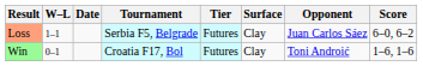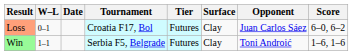Loss | W–L: 1–1 -> 0–1
Loss | Tournament: Serbia F5, Belgrade -> Croatia F17, Bol
Win | W–L: 0–1 -> 1–1
Win | Tournament: Croatia F17, Bol -> Serbia F5, Belgrade
